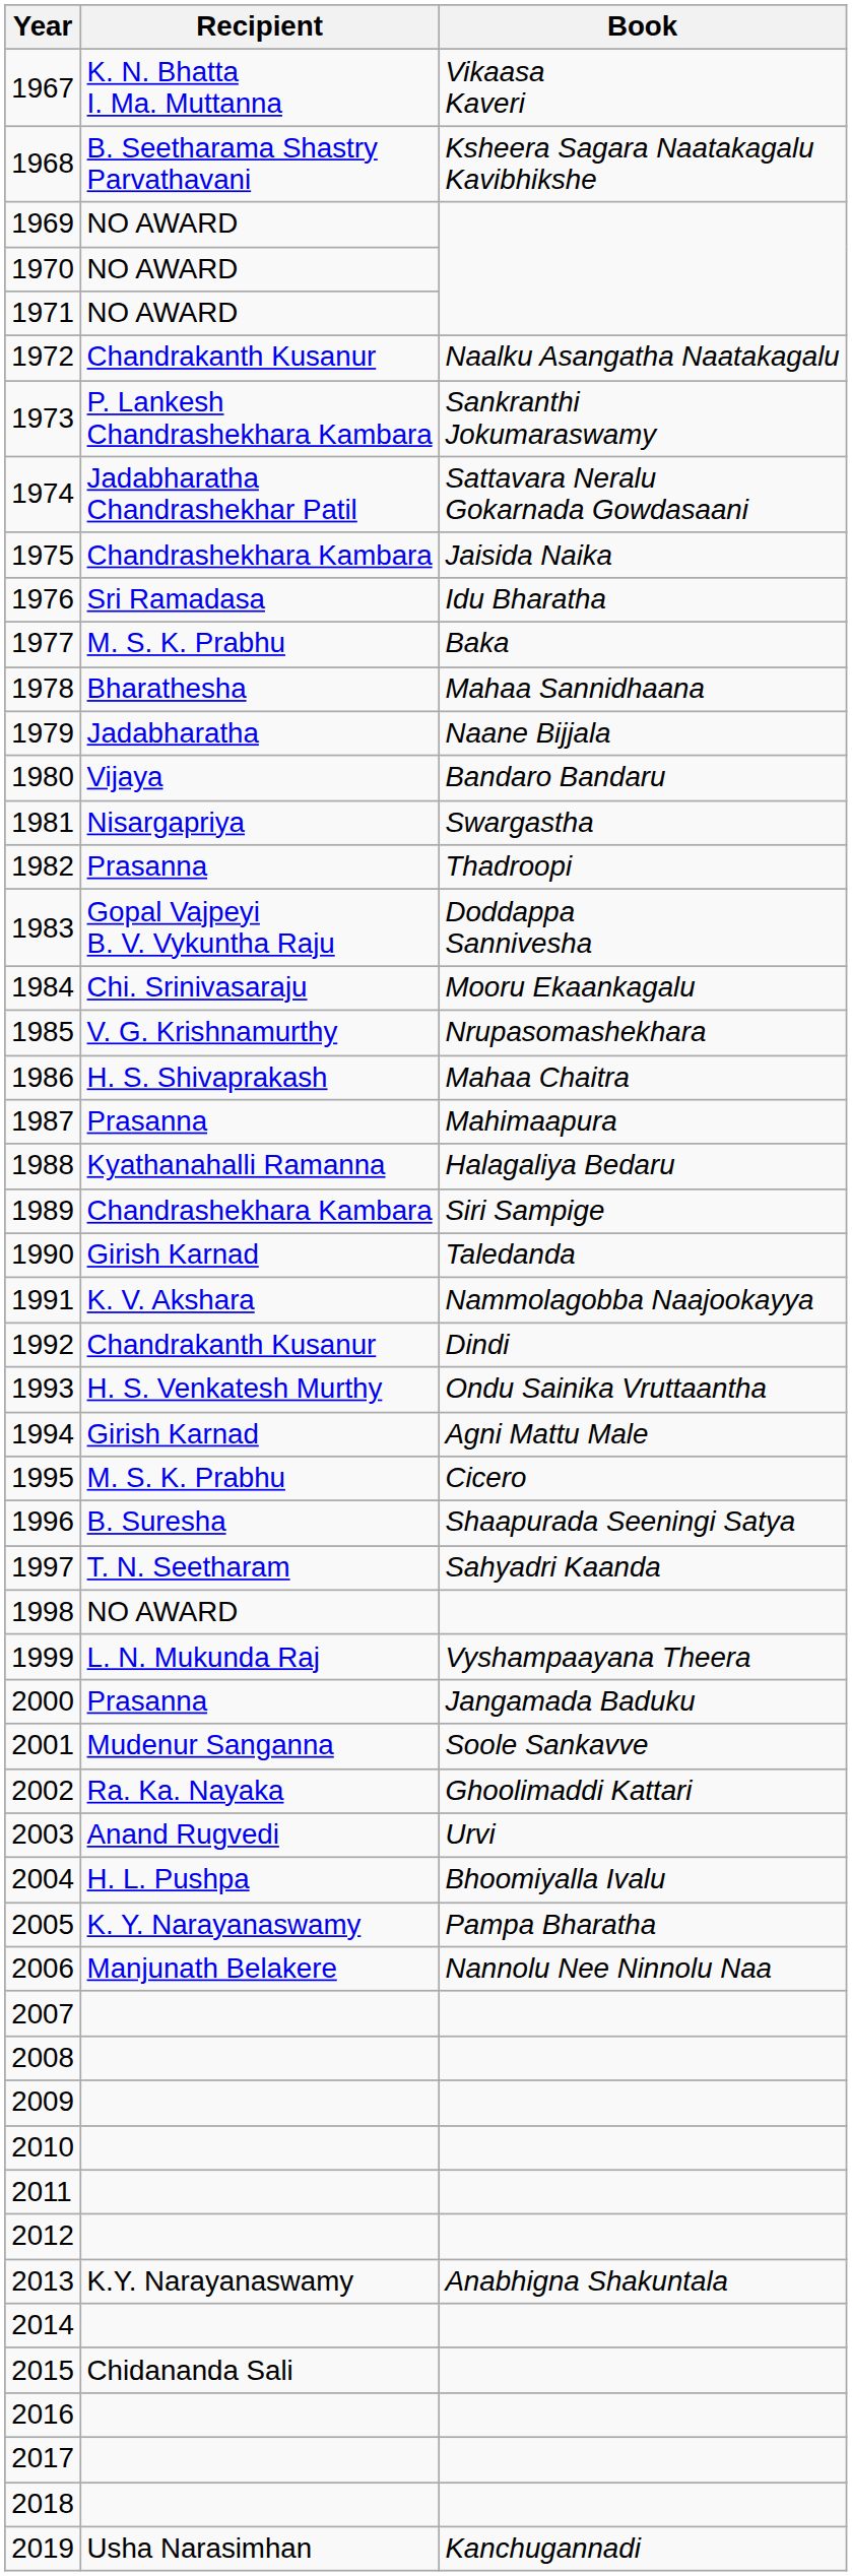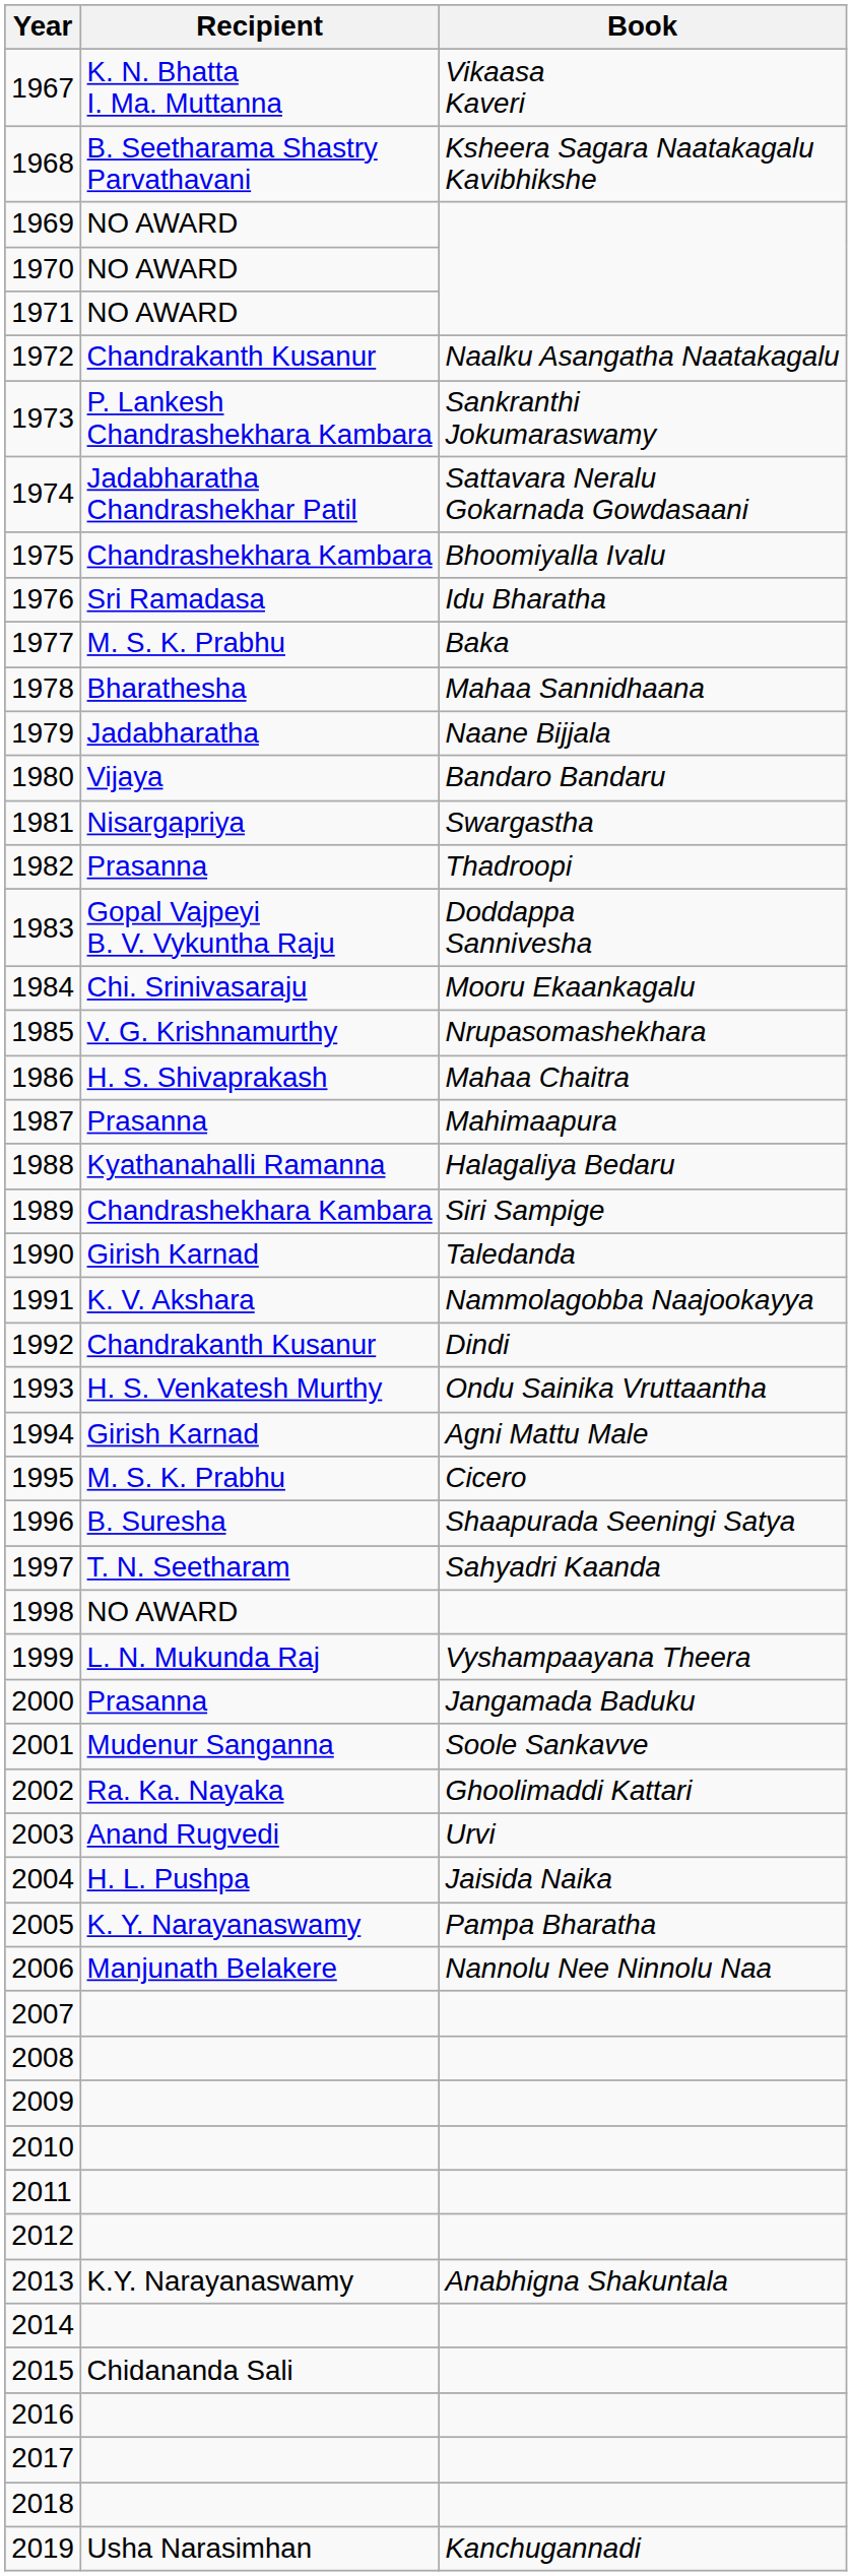1975 | Book: Jaisida Naika -> Bhoomiyalla Ivalu
2004 | Book: Bhoomiyalla Ivalu -> Jaisida Naika
